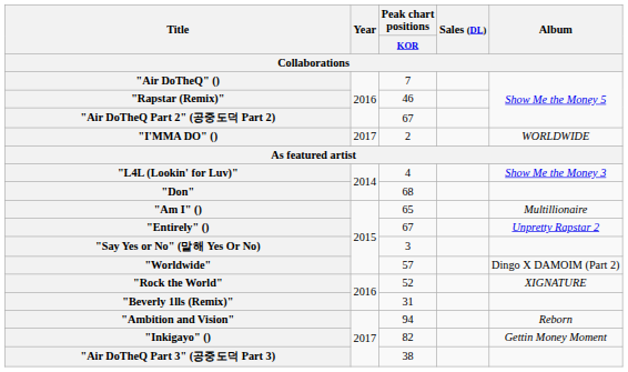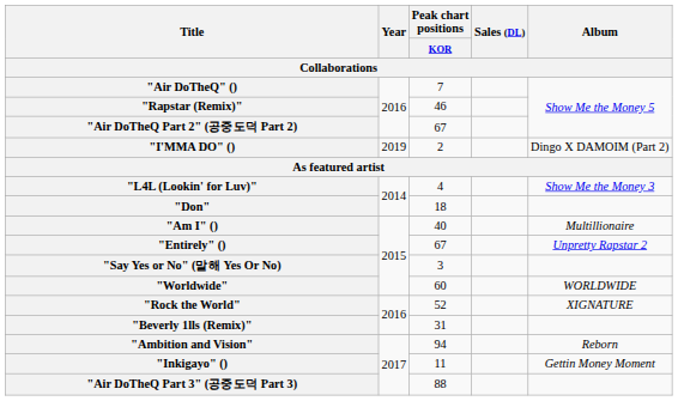"I'MMA DO" () | Year: 2017 -> 2019
"I'MMA DO" () | Album: WORLDWIDE -> Dingo X DAMOIM (Part 2)
"Don" | Peak chart positions / KOR: 68 -> 18
"Am I" () | Peak chart positions / KOR: 65 -> 40
"Worldwide" | Peak chart positions / KOR: 57 -> 60
"Worldwide" | Album: Dingo X DAMOIM (Part 2) -> WORLDWIDE
"Inkigayo" () | Peak chart positions / KOR: 82 -> 11
"Air DoTheQ Part 3" (공중도덕 Part 3) | Peak chart positions / KOR: 38 -> 88
